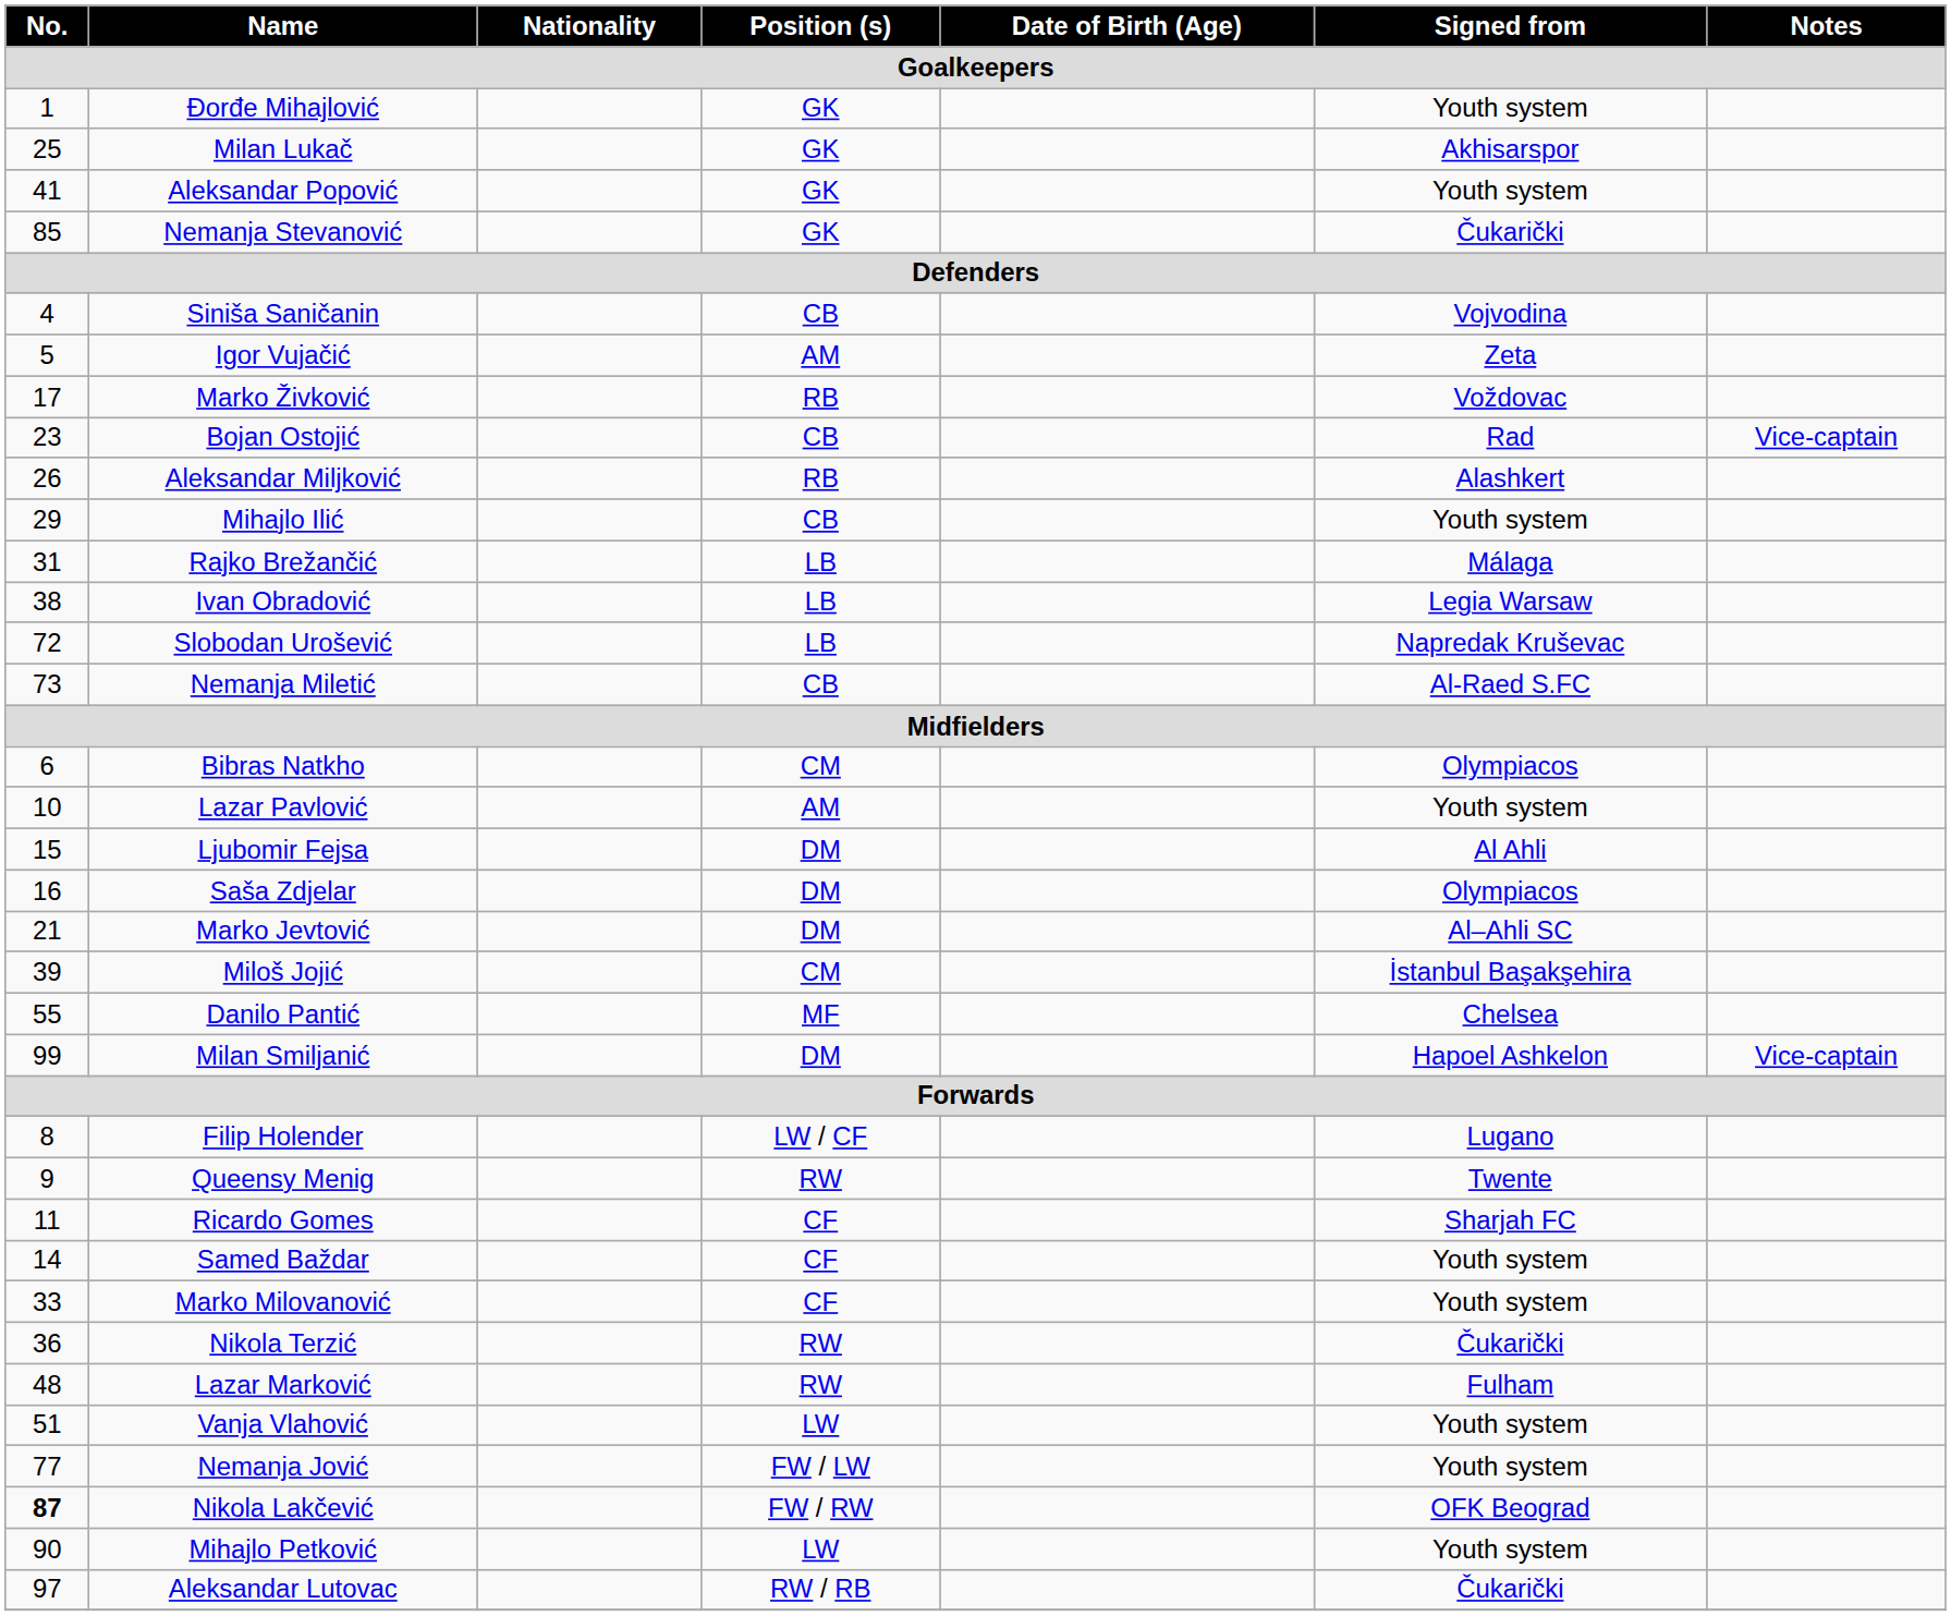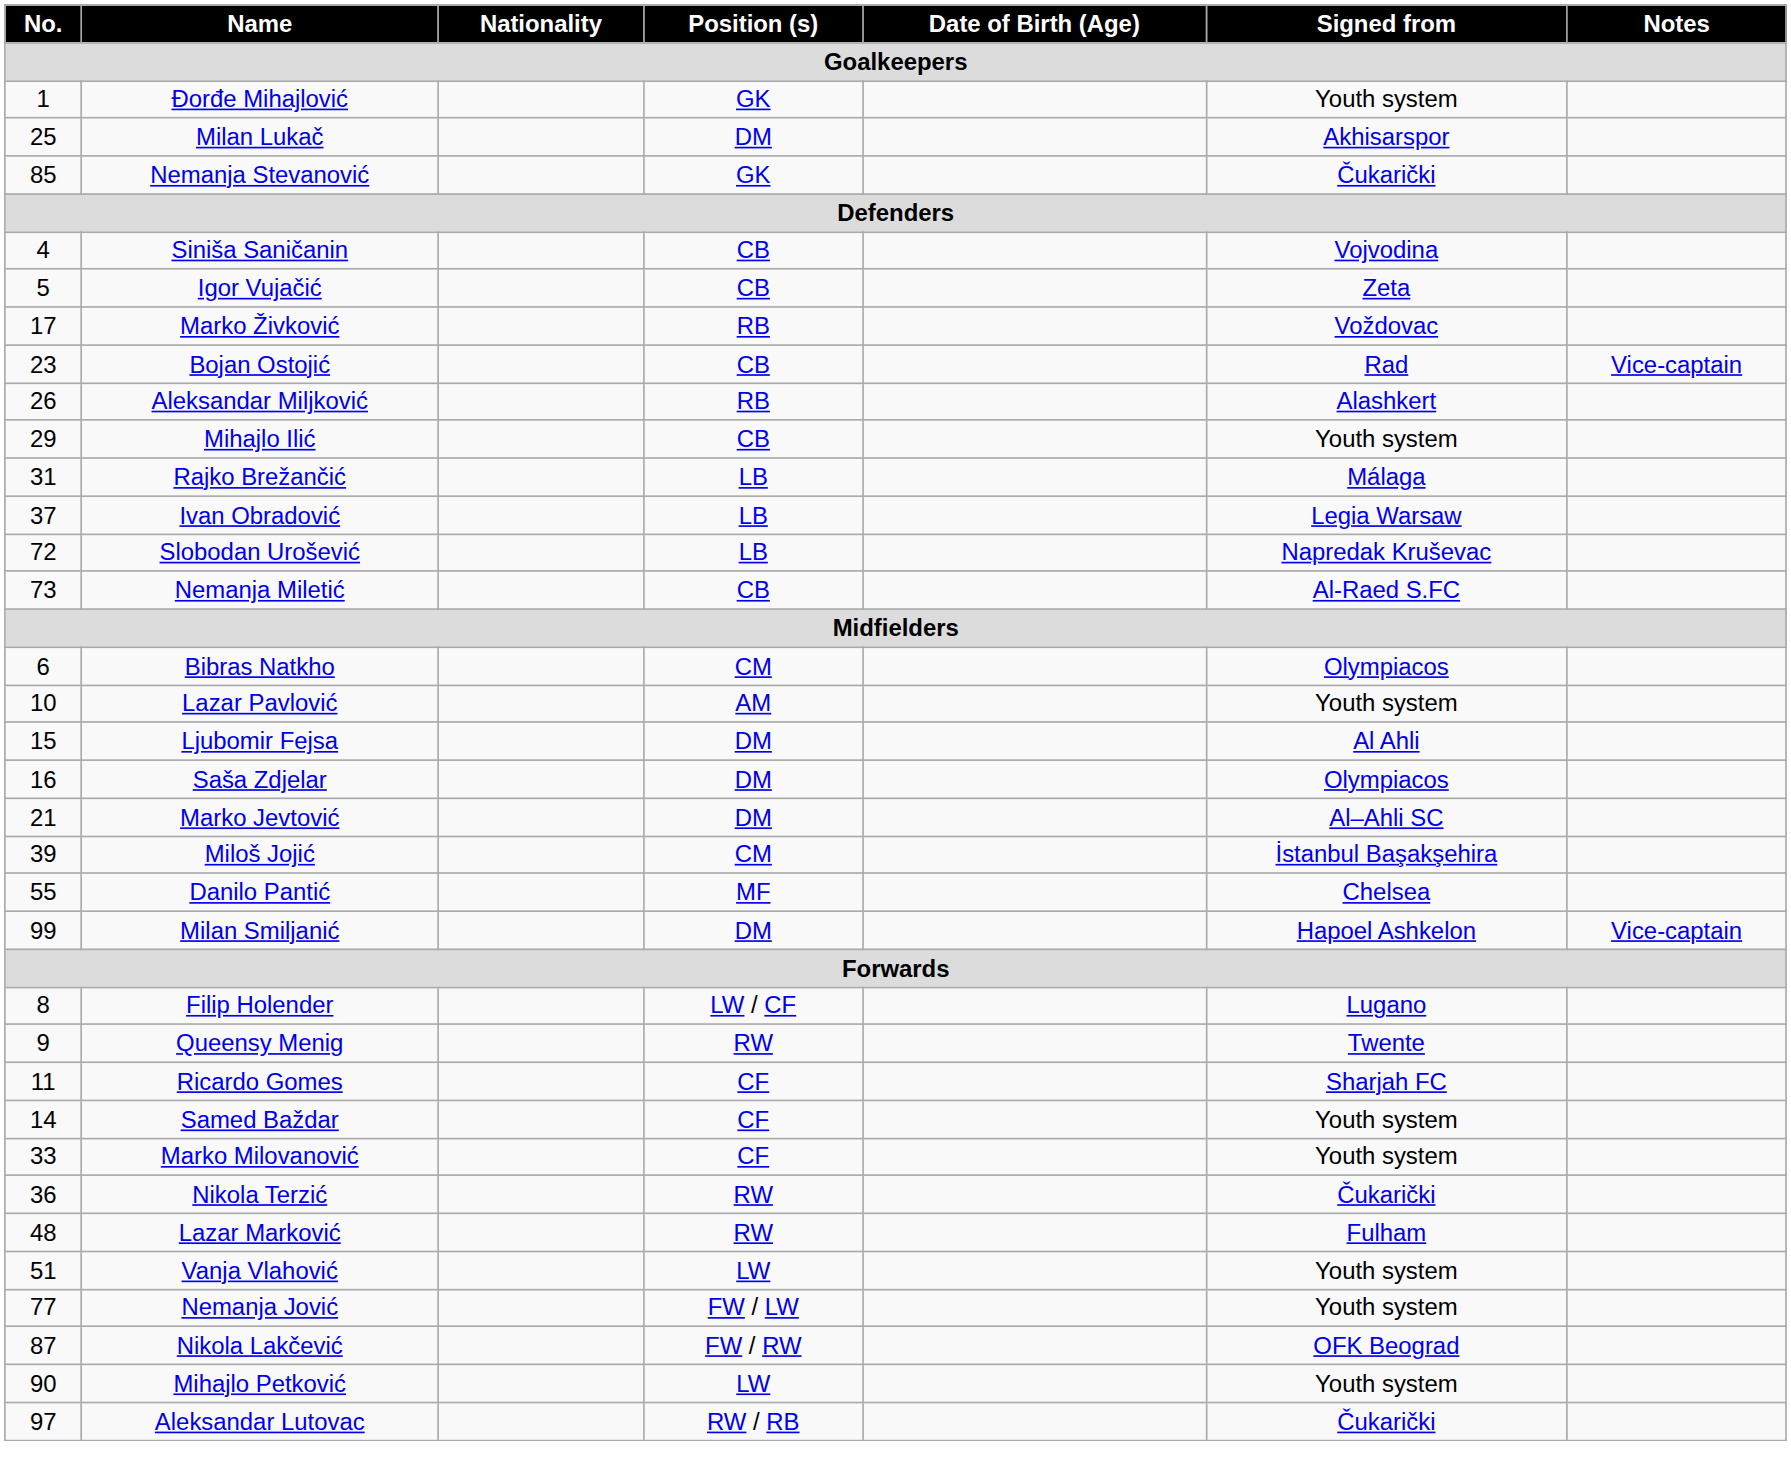Milan Lukač | Position (s): GK -> DM
- row: 41 | Aleksandar Popović | GK | Youth system
Igor Vujačić | Position (s): AM -> CB
Ivan Obradović | No.: 38 -> 37
Nikola Lakčević | No.: bold -> normal
